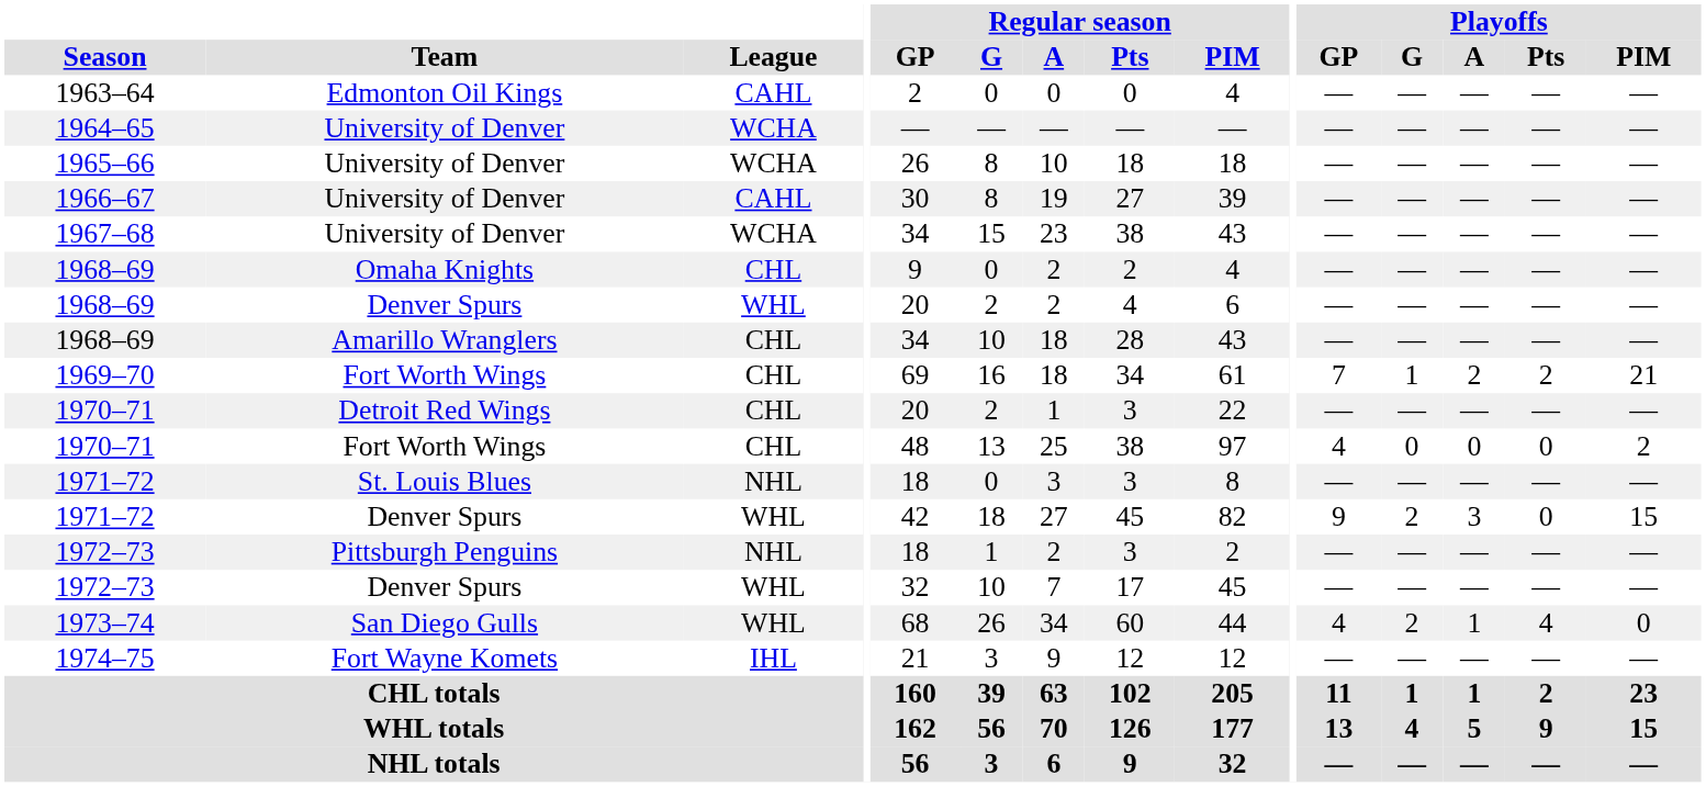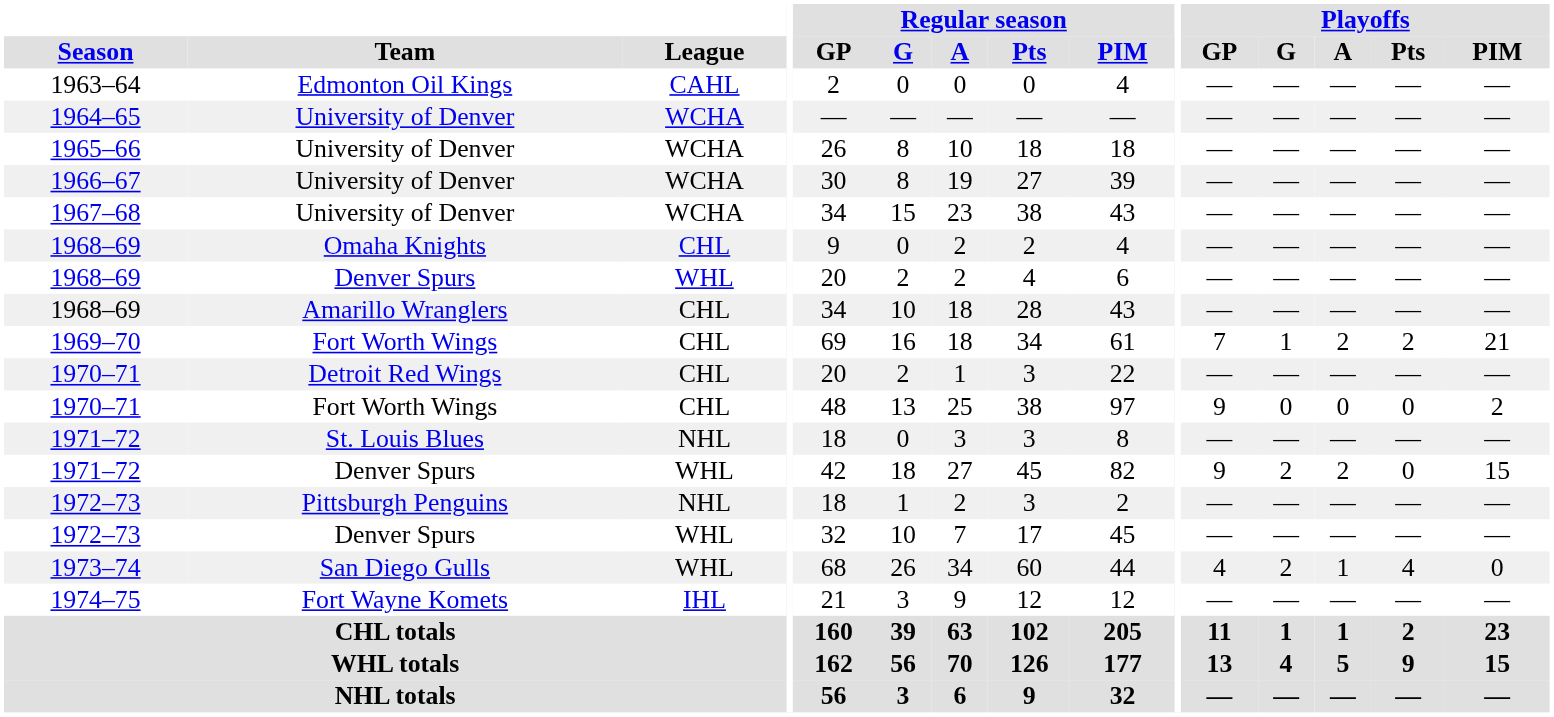1966–67 | League: CAHL -> WCHA
1970–71 / Fort Worth Wings | Playoffs / GP: 4 -> 9
1971–72 / Denver Spurs | Playoffs / A: 3 -> 2
